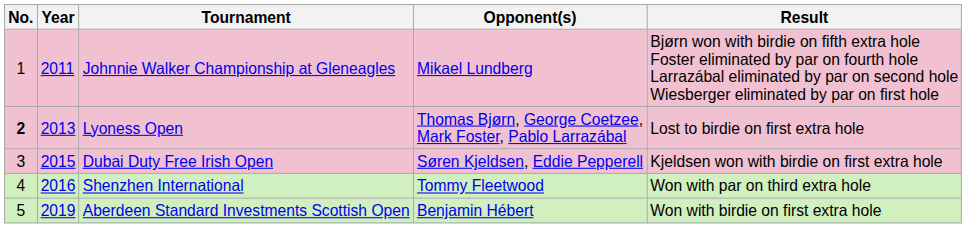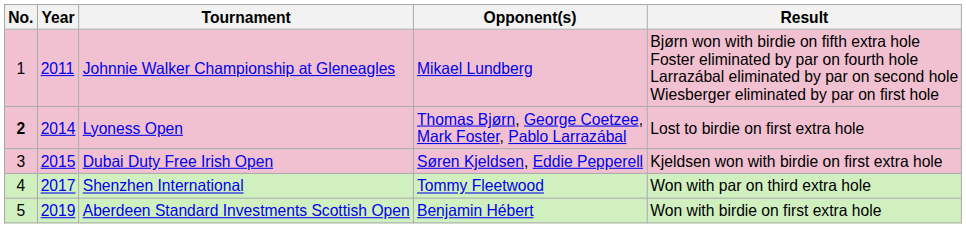Lyoness Open | Year: 2013 -> 2014
Shenzhen International | Year: 2016 -> 2017
